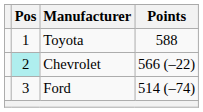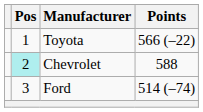Toyota | Points: 588 -> 566 (–22)
Chevrolet | Points: 566 (–22) -> 588
